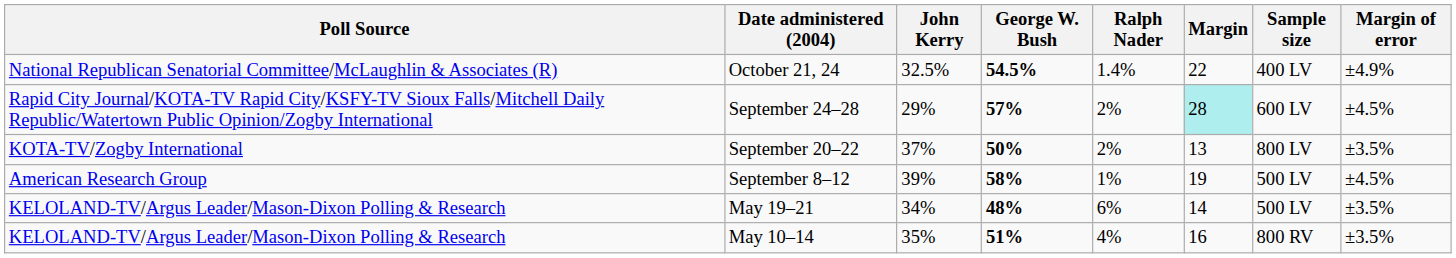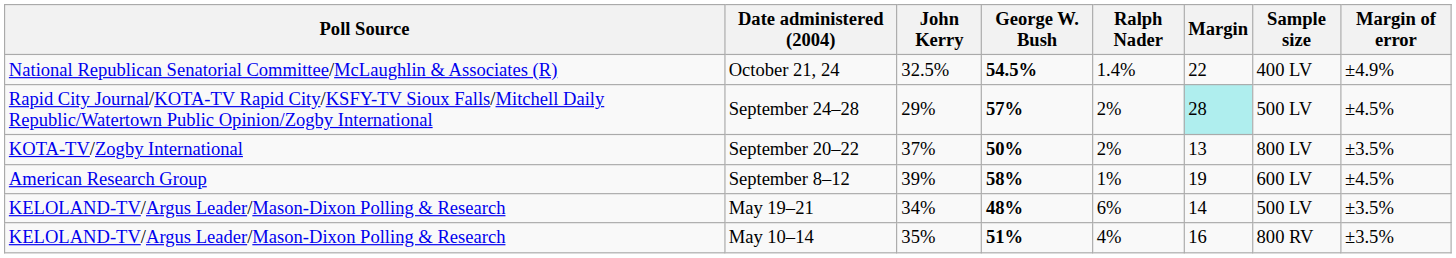September 24–28 | Sample size: 600 LV -> 500 LV
September 8–12 | Sample size: 500 LV -> 600 LV
